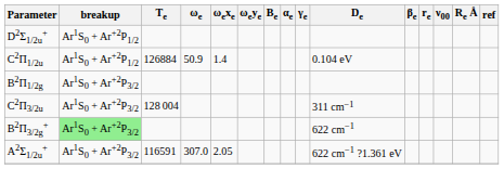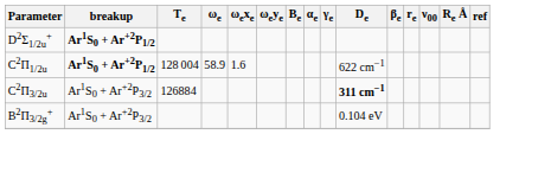D2Σ1/2u+ | breakup: normal -> bold
C2Π1/2u | breakup: normal -> bold
C2Π1/2u | Te: 126884 -> 128 004
C2Π1/2u | ωe: 50.9 -> 58.9
C2Π1/2u | ωexe: 1.4 -> 1.6
C2Π1/2u | De: 0.104 eV -> 622 cm−1
- row: B2Π1/2g | Ar1S0 + Ar+2P3/2
C2Π3/2u | Te: 128 004 -> 126884
C2Π3/2u | De: normal -> bold
B2Π3/2g+ | breakup: lightgreen background -> no background
B2Π3/2g+ | De: 622 cm−1 -> 0.104 eV
- row: A2Σ1/2u+ | Ar1S0 + Ar+2P3/2 | 116591 | 307.0 | 2.05 | 622 cm−1 ?1.361 eV
